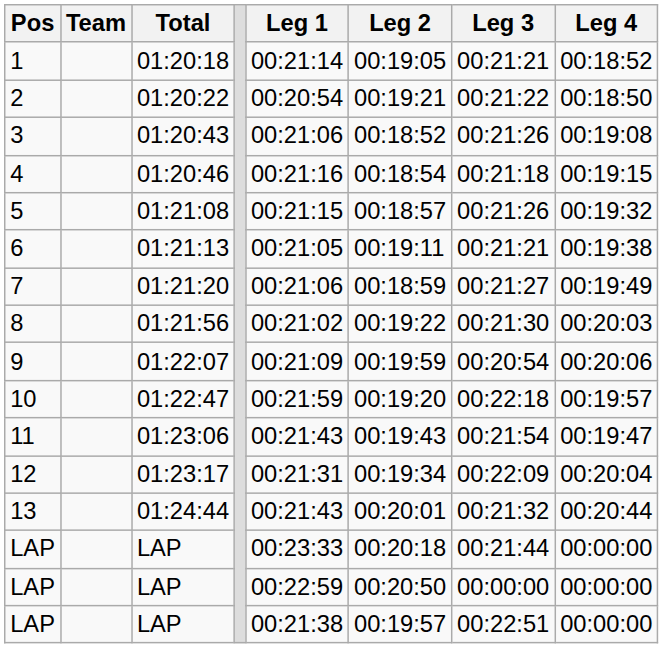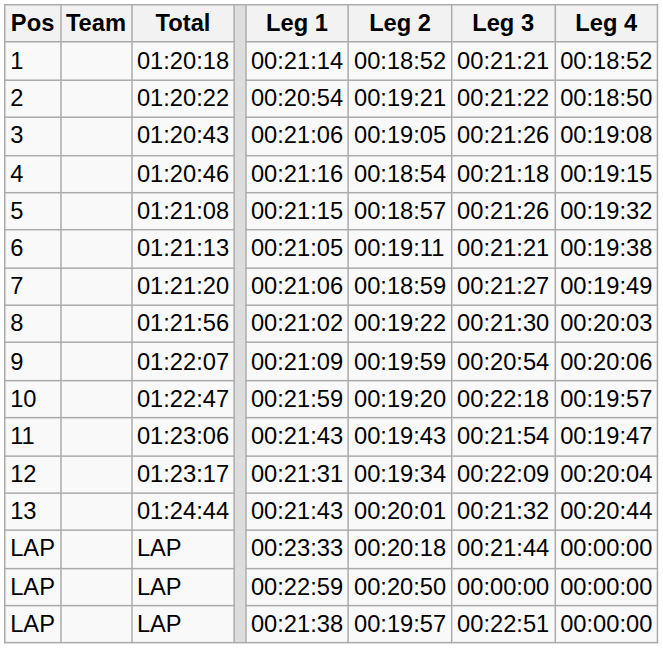1 | Leg 2: 00:19:05 -> 00:18:52
3 | Leg 2: 00:18:52 -> 00:19:05
